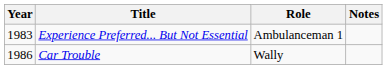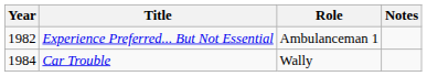Experience Preferred... But Not Essential | Year: 1983 -> 1982
Car Trouble | Year: 1986 -> 1984
